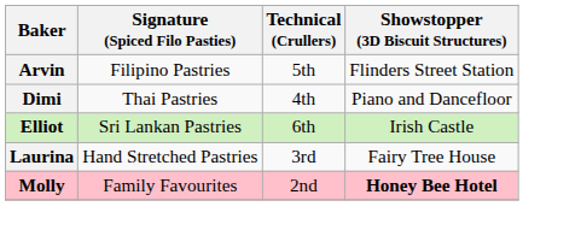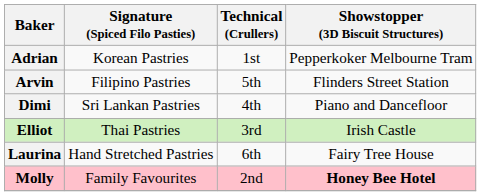+ row: Adrian | Korean Pastries | 1st | Pepperkoker Melbourne Tram
Dimi | Signature (Spiced Filo Pasties): Thai Pastries -> Sri Lankan Pastries
Elliot | Signature (Spiced Filo Pasties): Sri Lankan Pastries -> Thai Pastries
Elliot | Technical (Crullers): 6th -> 3rd
Laurina | Technical (Crullers): 3rd -> 6th
